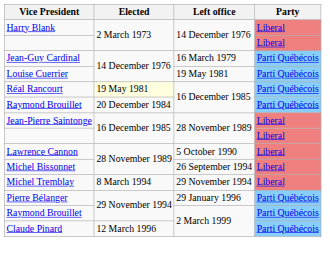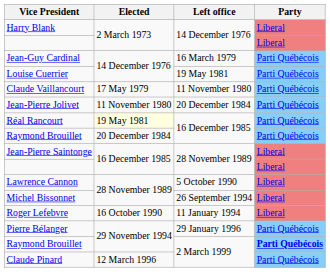+ row: Claude Vaillancourt | 17 May 1979 | 11 November 1980 | Parti Québécois
+ row: Jean-Pierre Jolivet | 11 November 1980 | 20 December 1984 | Parti Québécois
+ row: Roger Lefebvre | 16 October 1990 | 11 January 1994 | Liberal
- row: Michel Tremblay | 8 March 1994 | 29 November 1994 | Liberal
Raymond Brouillet / 2 March 1999 | Party: normal -> bold
